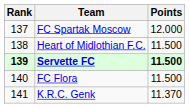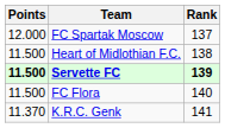columns swapped: Rank <-> Points
